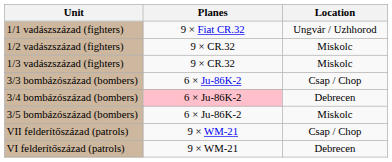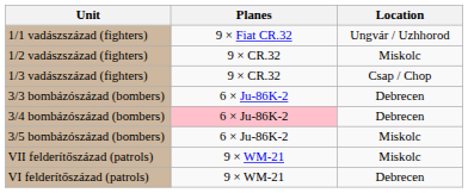1/3 vadászszázad (fighters) | Location: Miskolc -> Csap / Chop
3/3 bombázószázad (bombers) | Location: Csap / Chop -> Debrecen
VII felderítőszázad (patrols) | Location: Csap / Chop -> Miskolc
